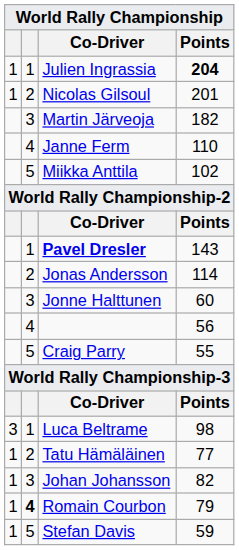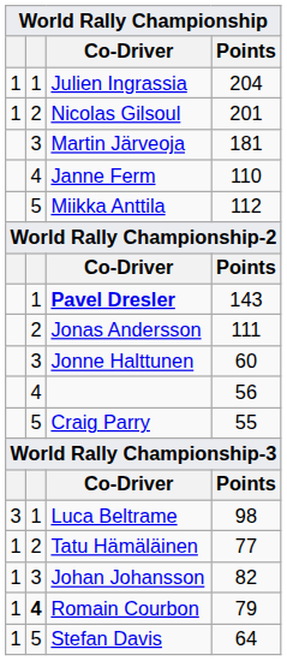Julien Ingrassia | Points: bold -> normal
Martin Järveoja | Points: 182 -> 181
Miikka Anttila | Points: 102 -> 112
Jonas Andersson | Points: 114 -> 111
Stefan Davis | Points: 59 -> 64
